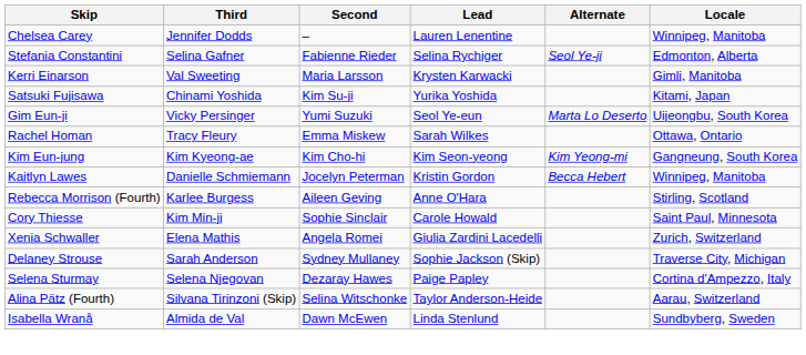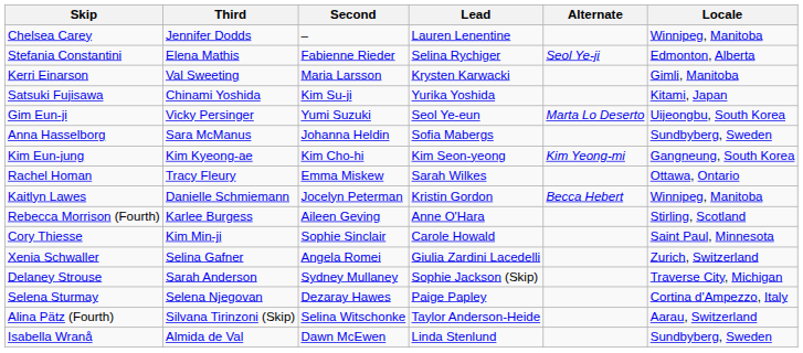Stefania Constantini | Third: Selina Gafner -> Elena Mathis
+ row: Anna Hasselborg | Sara McManus | Johanna Heldin | Sofia Mabergs | Sundbyberg, Sweden
rows swapped: Rachel Homan <-> Kim Eun-jung
Xenia Schwaller | Third: Elena Mathis -> Selina Gafner
